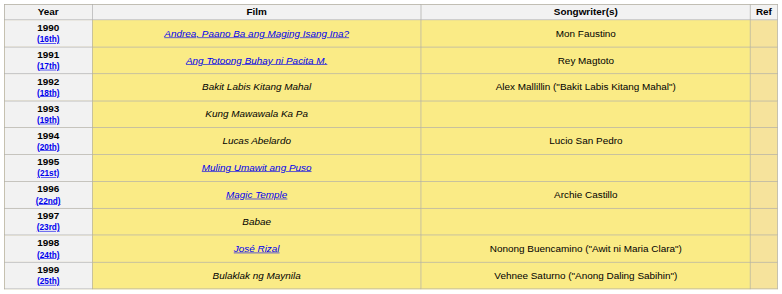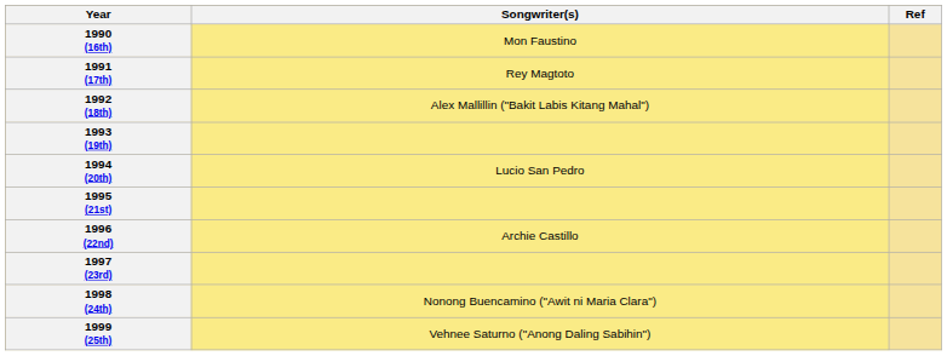- column: Film | Andrea, Paano Ba ang Maging Isang Ina? | Ang Totoong Buhay ni Pacita M. | Bakit Labis Kitang Mahal | Kung Mawawala Ka Pa | Lucas Abelardo | Muling Umawit ang Puso | Magic Temple | Babae | José Rizal | Bulaklak ng Maynila
